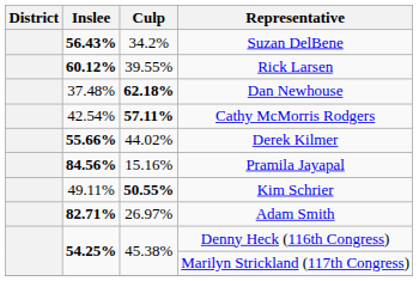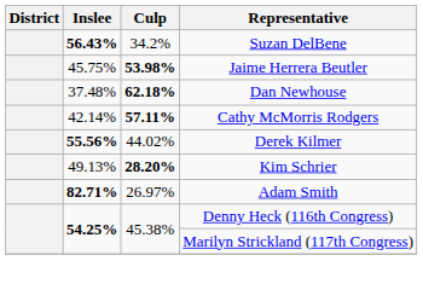- row: 60.12% | 39.55% | Rick Larsen
+ row: 45.75% | 53.98% | Jaime Herrera Beutler
Cathy McMorris Rodgers | Inslee: 42.54% -> 42.14%
Derek Kilmer | Inslee: 55.66% -> 55.56%
- row: 84.56% | 15.16% | Pramila Jayapal
Kim Schrier | Inslee: 49.11% -> 49.13%
Kim Schrier | Culp: 50.55% -> 28.20%
